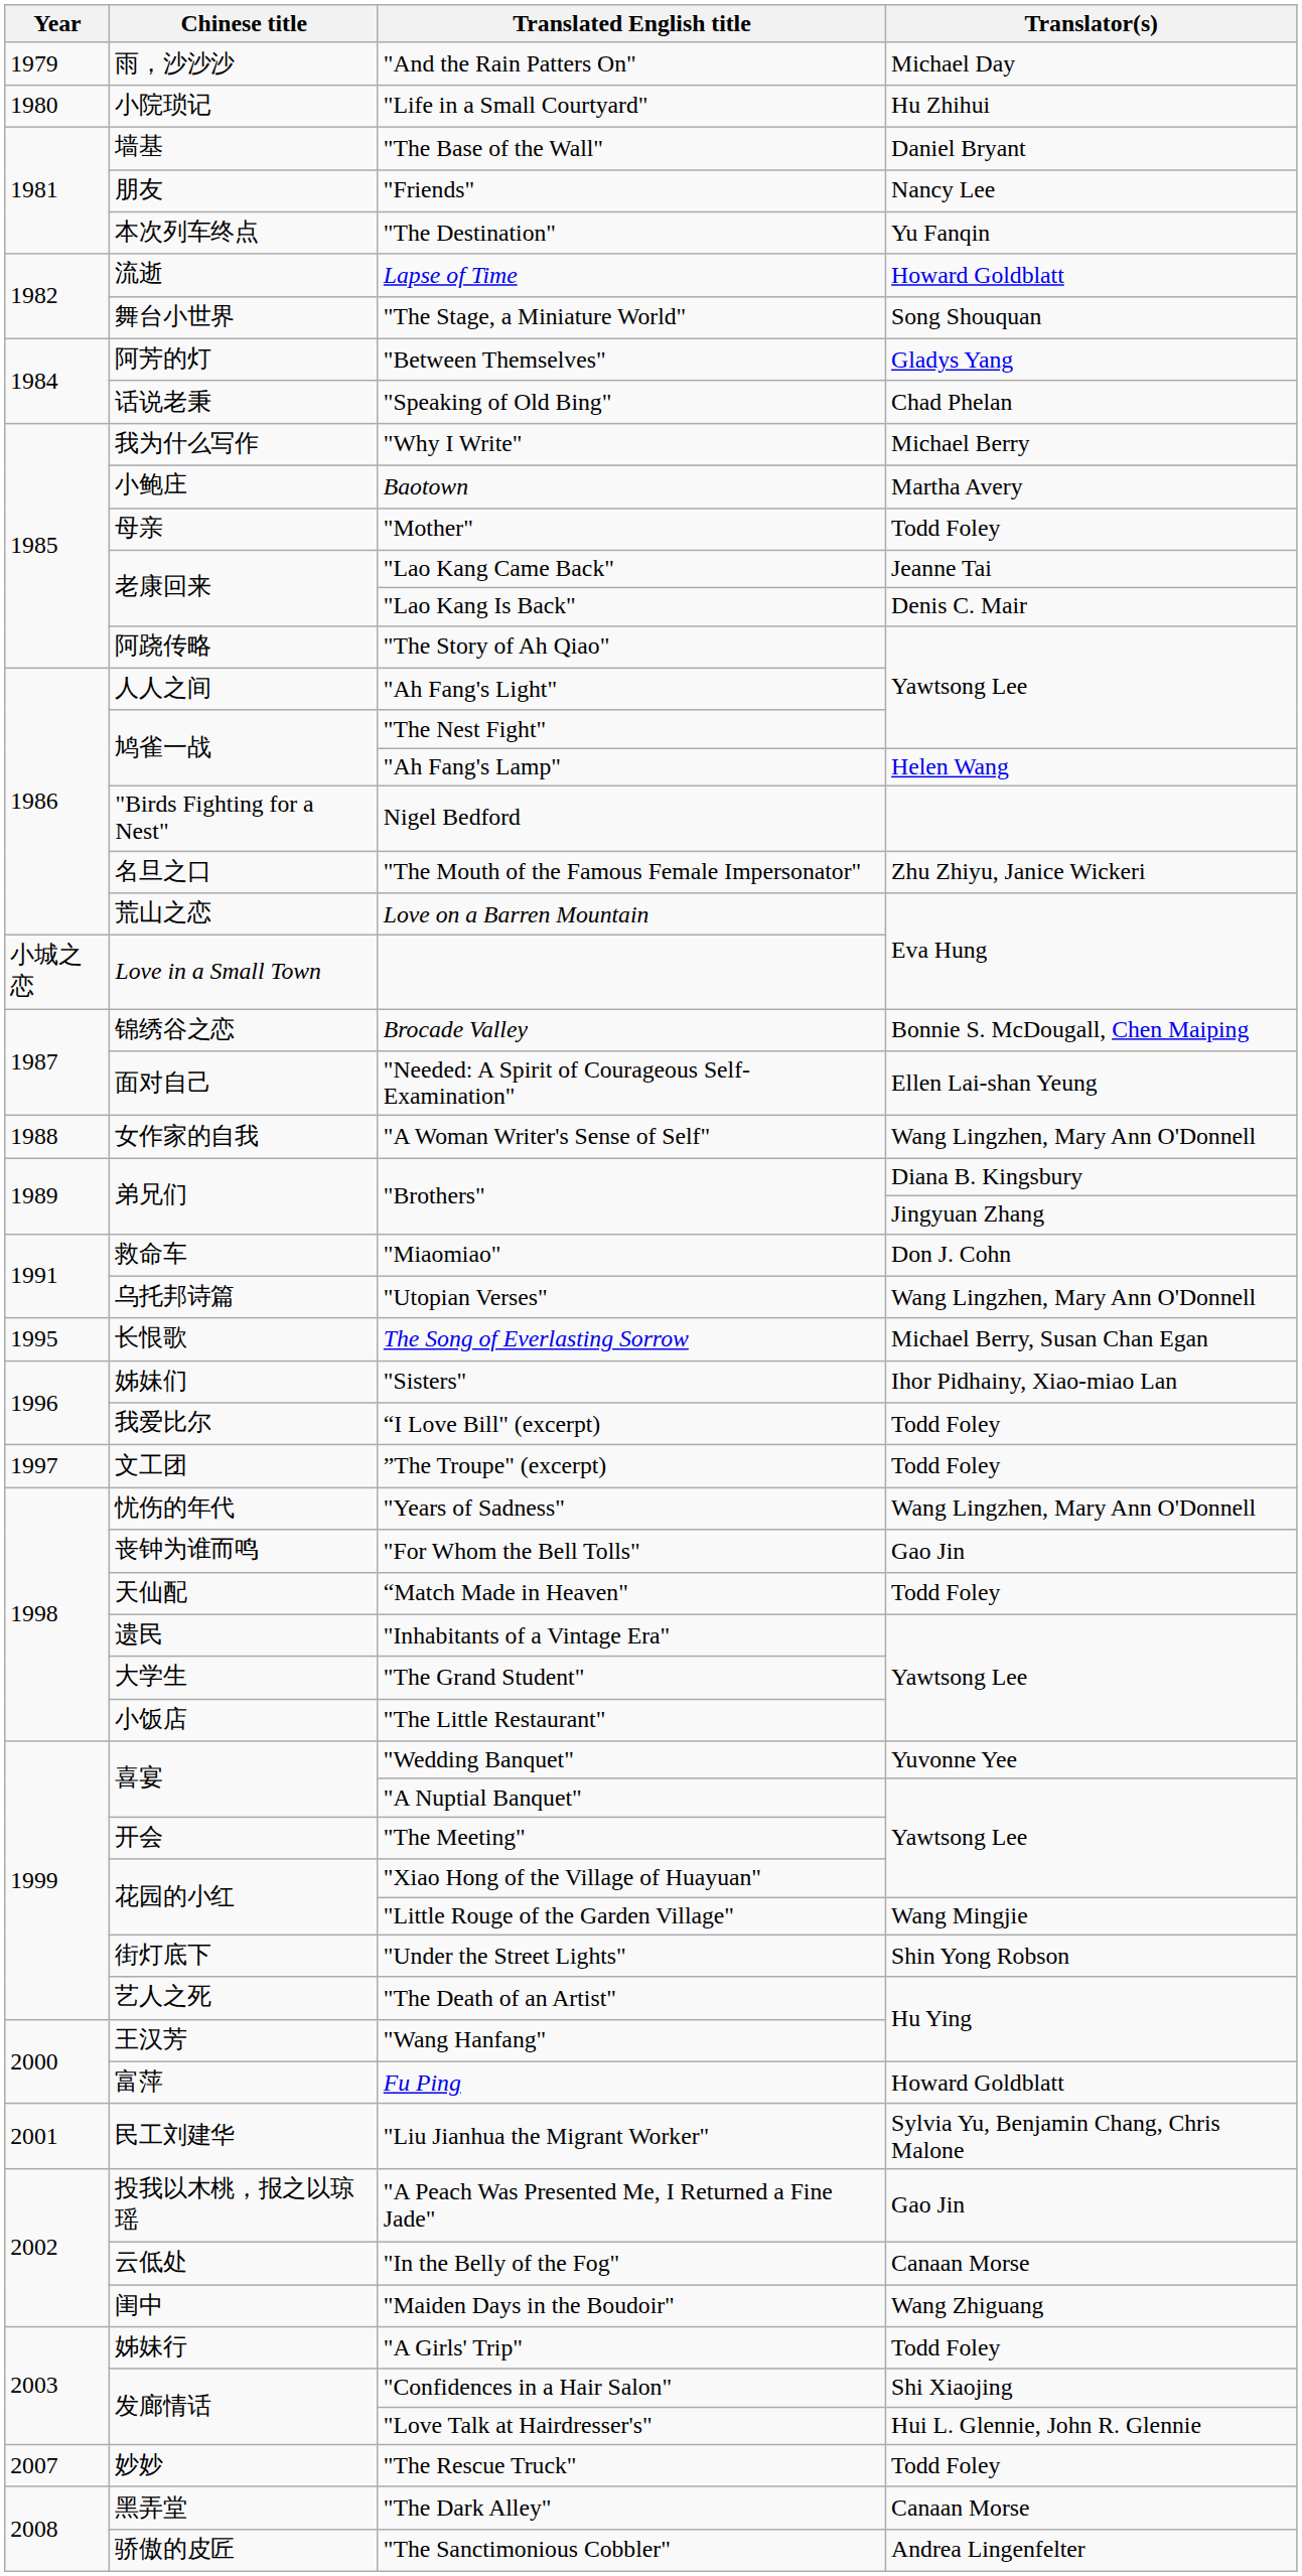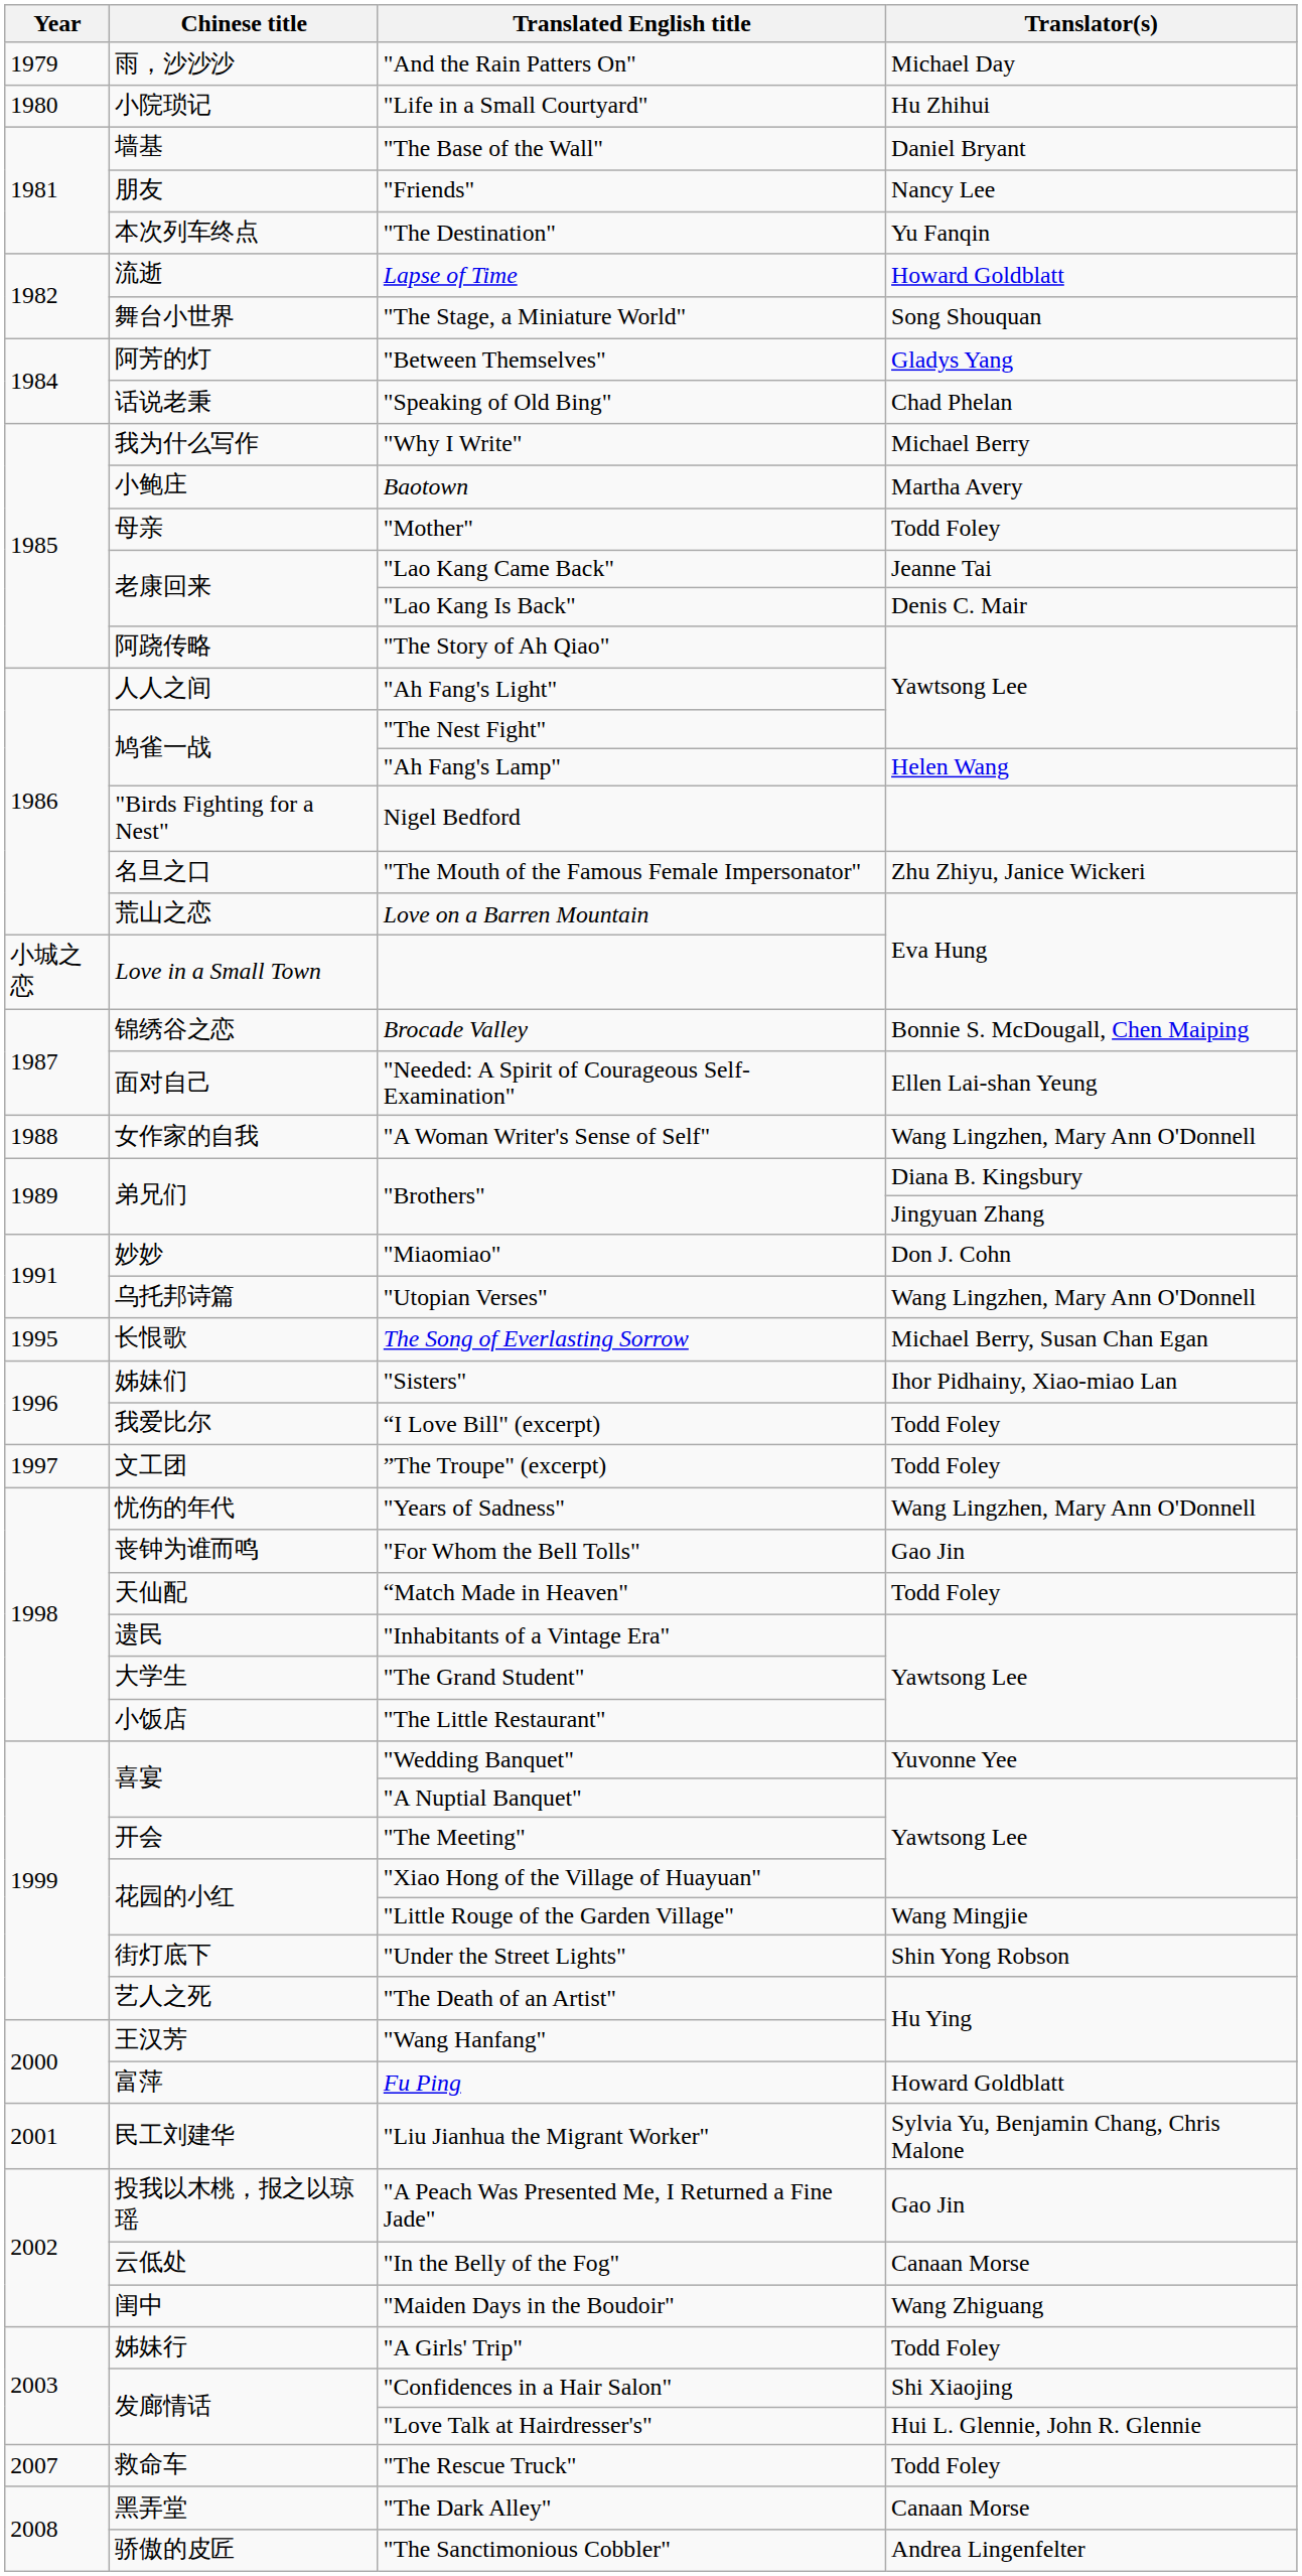"Miaomiao" | Chinese title: 救命车 -> 妙妙
"The Rescue Truck" | Chinese title: 妙妙 -> 救命车
